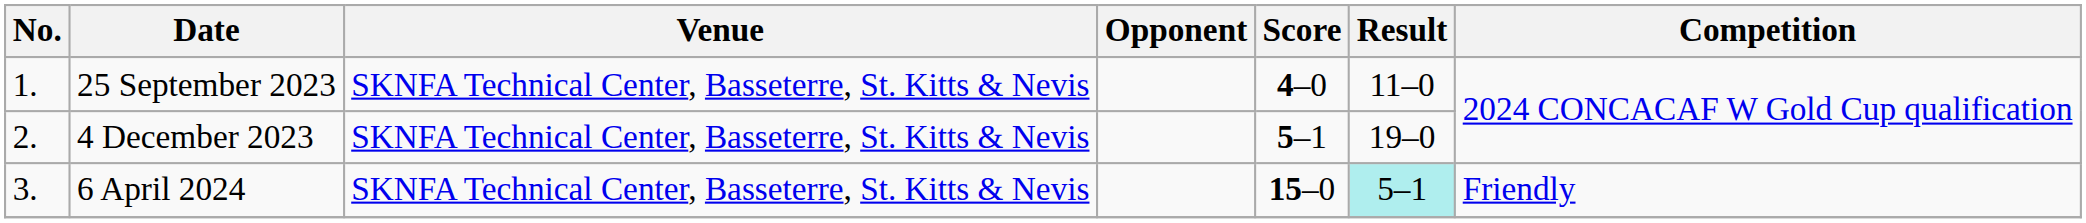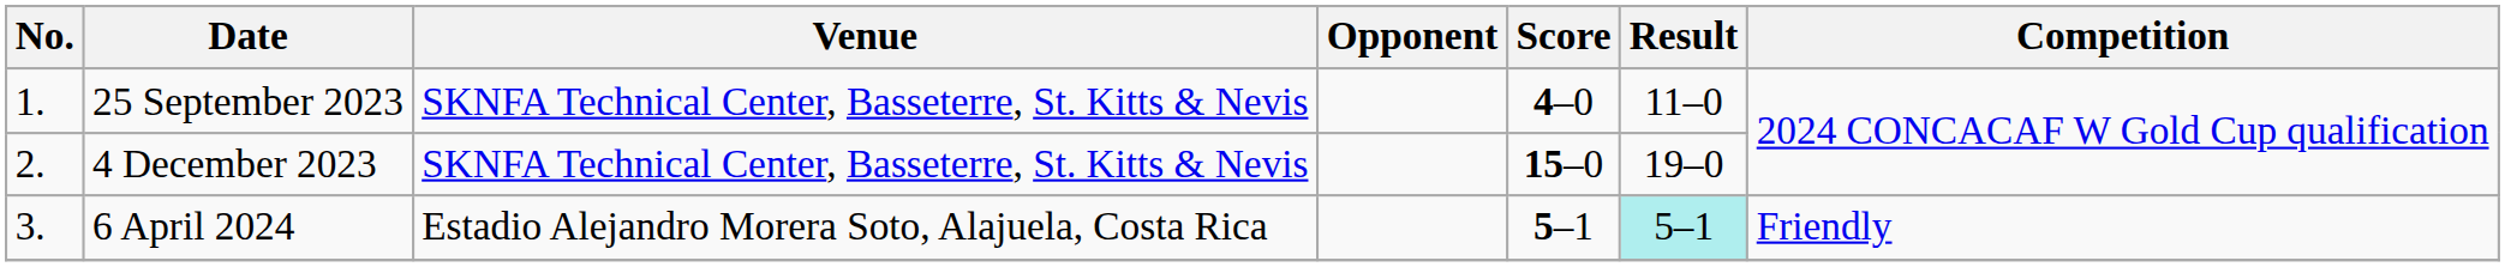4 December 2023 | Score: 5–1 -> 15–0
6 April 2024 | Venue: SKNFA Technical Center, Basseterre, St. Kitts & Nevis -> Estadio Alejandro Morera Soto, Alajuela, Costa Rica
6 April 2024 | Score: 15–0 -> 5–1
